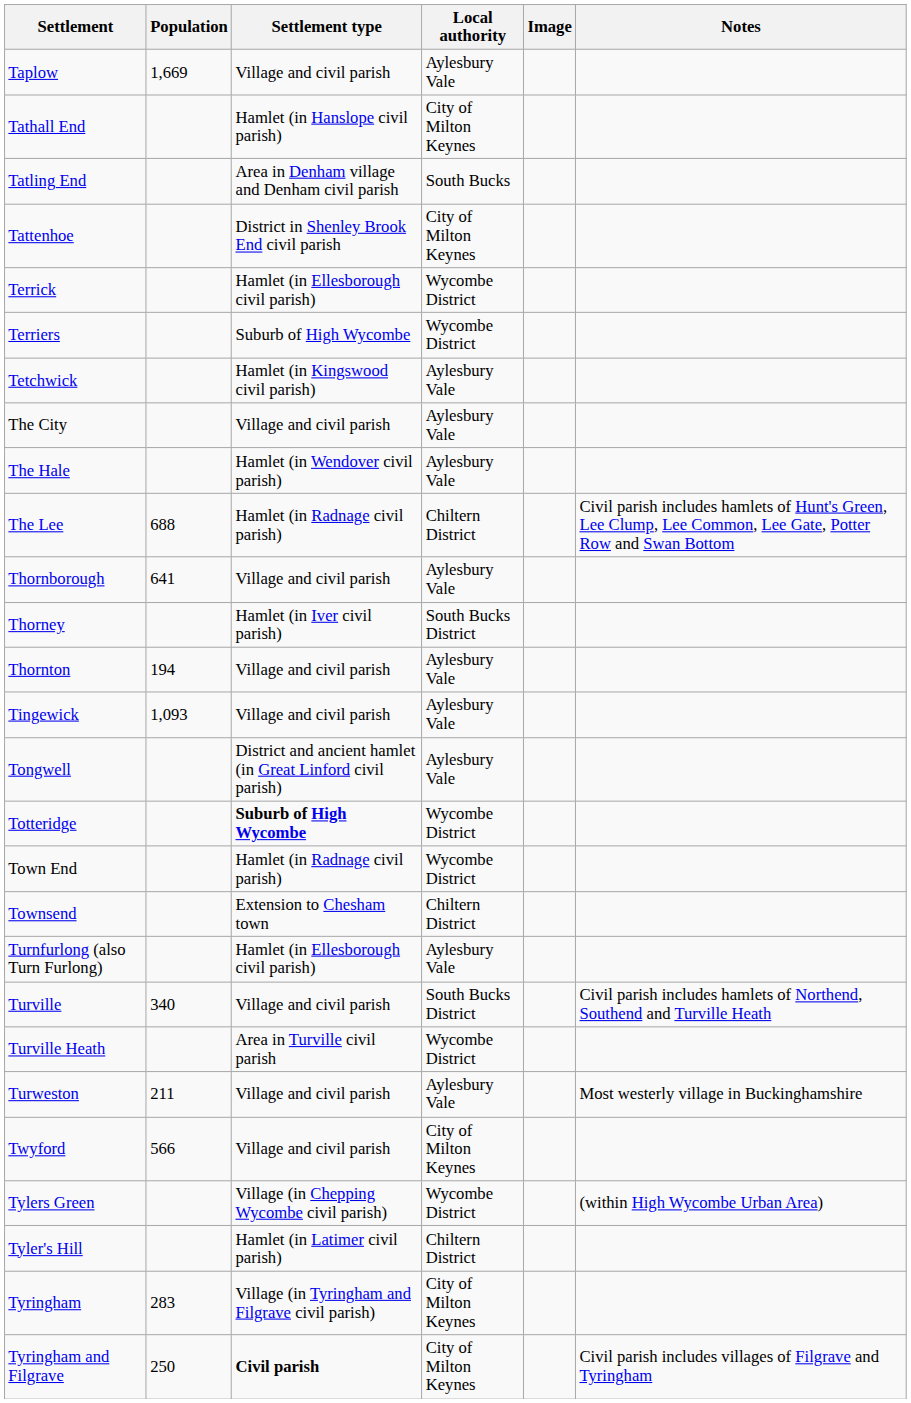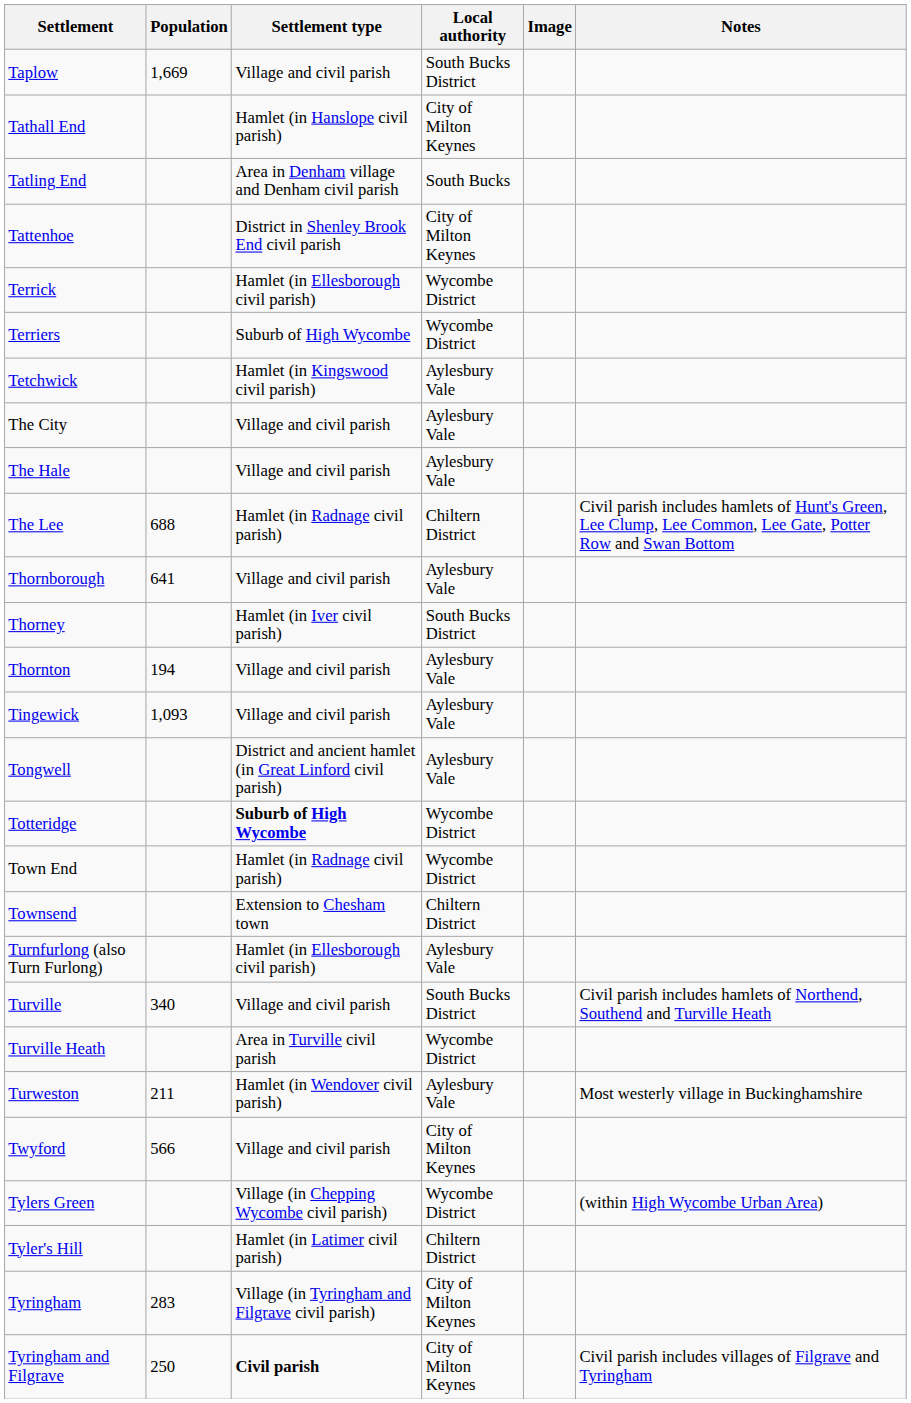Taplow | Local authority: Aylesbury Vale -> South Bucks District
The Hale | Settlement type: Hamlet (in Wendover civil parish) -> Village and civil parish
Turweston | Settlement type: Village and civil parish -> Hamlet (in Wendover civil parish)
